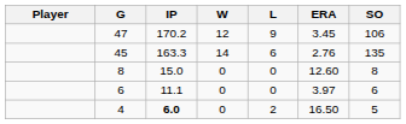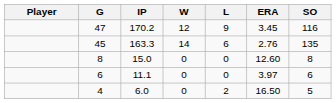47 | SO: 106 -> 116
4 | IP: bold -> normal
